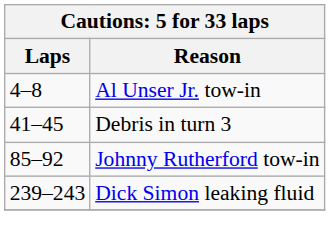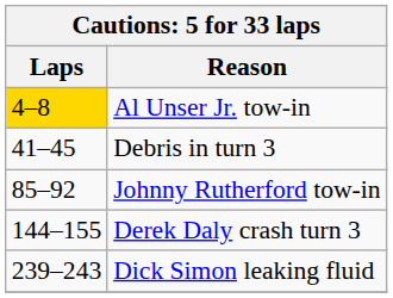Al Unser Jr. tow-in | Laps: no background -> gold background
+ row: 144–155 | Derek Daly crash turn 3
